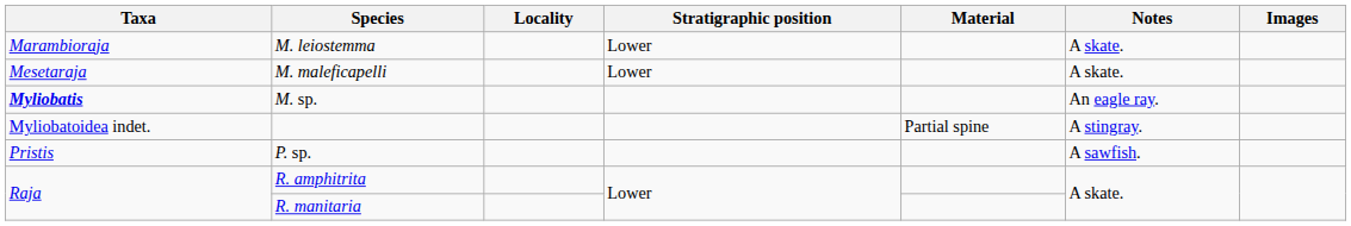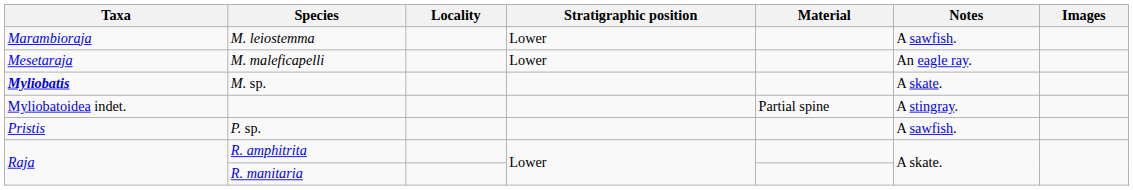M. leiostemma | Notes: A skate. -> A sawfish.
M. maleficapelli | Notes: A skate. -> An eagle ray.
M. sp. | Notes: An eagle ray. -> A skate.
